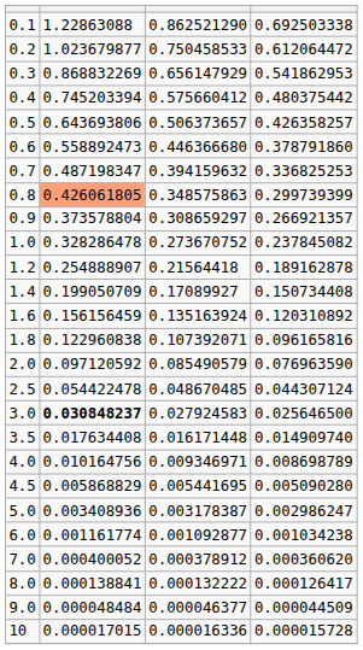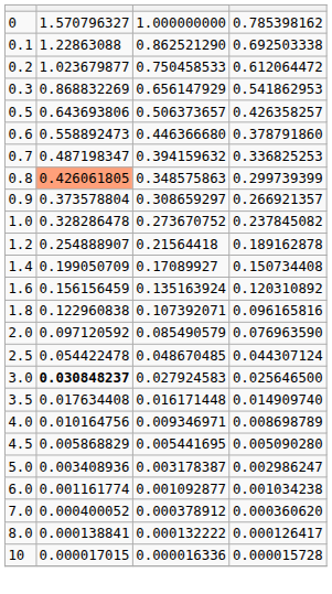+ row: 0 | 1.570796327 | 1.000000000 | 0.785398162
- row: 0.4 | 0.745203394 | 0.575660412 | 0.480375442
- row: 9.0 | 0.000048484 | 0.000046377 | 0.000044509
